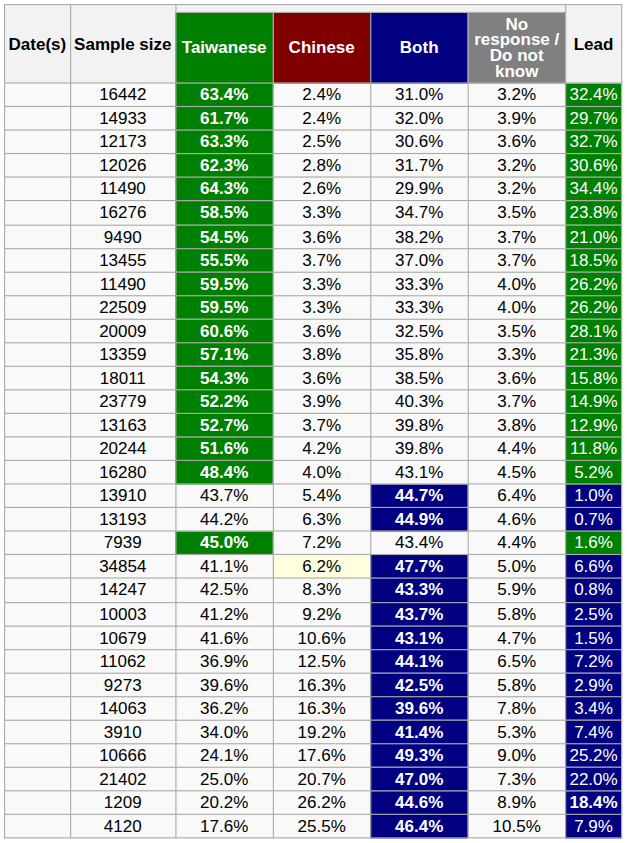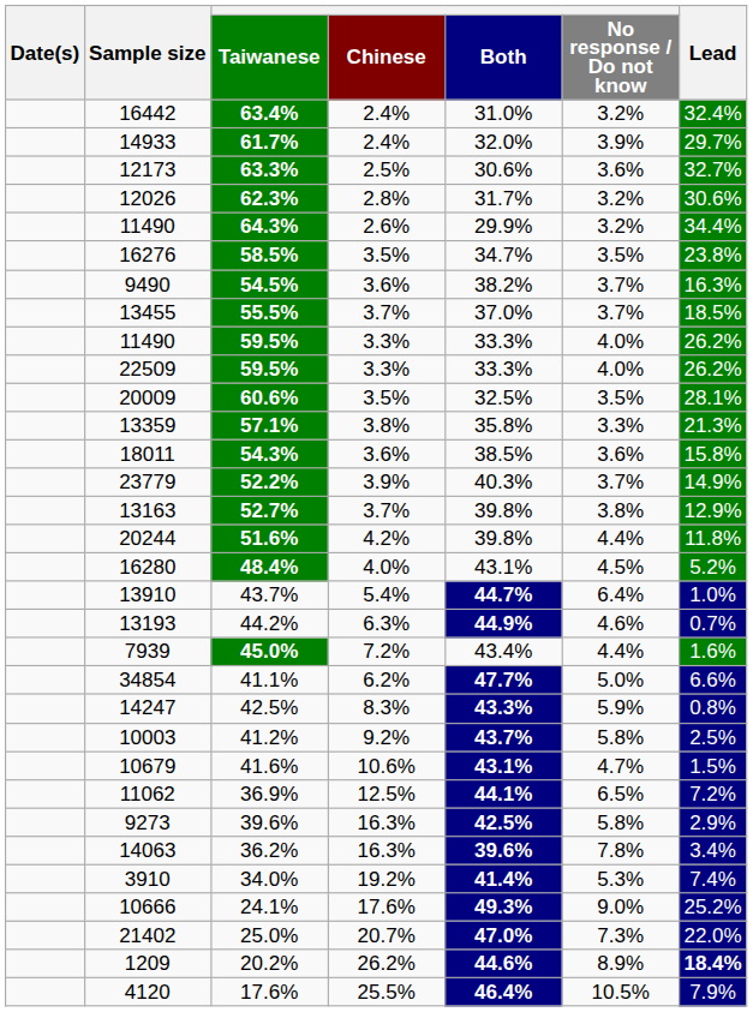16276 | Chinese: 3.3% -> 3.5%
9490 | Lead: 21.0% -> 16.3%
20009 | Chinese: 3.6% -> 3.5%
34854 | Chinese: lightyellow background -> no background
